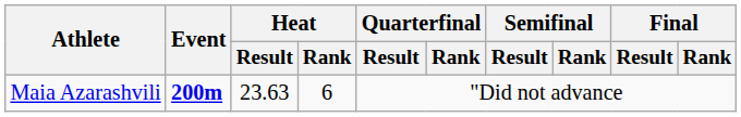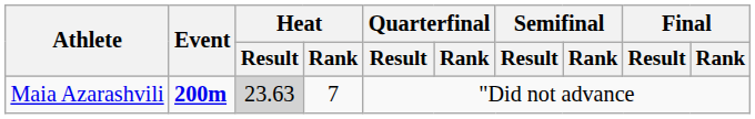Maia Azarashvili | Heat / Result: no background -> lightgrey background
Maia Azarashvili | Heat / Rank: 6 -> 7
